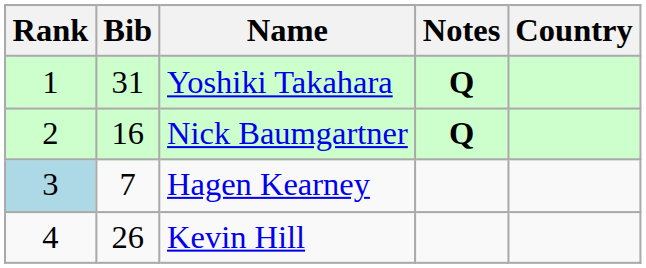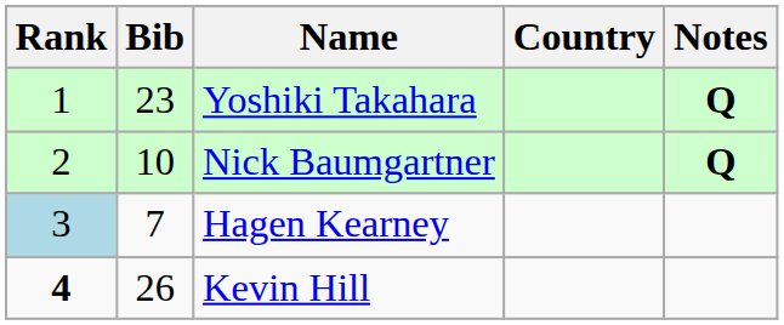columns swapped: Country <-> Notes
Yoshiki Takahara | Bib: 31 -> 23
Nick Baumgartner | Bib: 16 -> 10
Kevin Hill | Rank: normal -> bold
